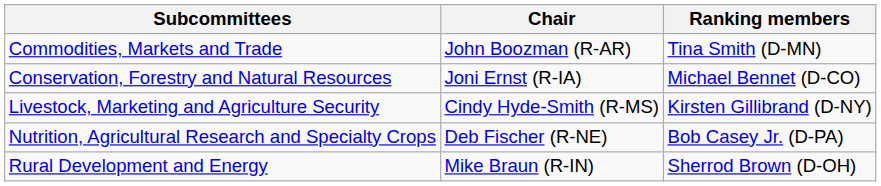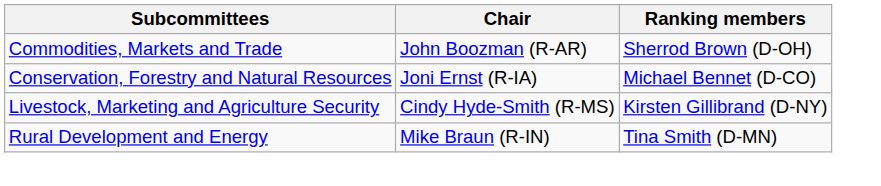Commodities, Markets and Trade | Ranking members: Tina Smith (D-MN) -> Sherrod Brown (D-OH)
- row: Nutrition, Agricultural Research and Specialty Crops | Deb Fischer (R-NE) | Bob Casey Jr. (D-PA)
Rural Development and Energy | Ranking members: Sherrod Brown (D-OH) -> Tina Smith (D-MN)
